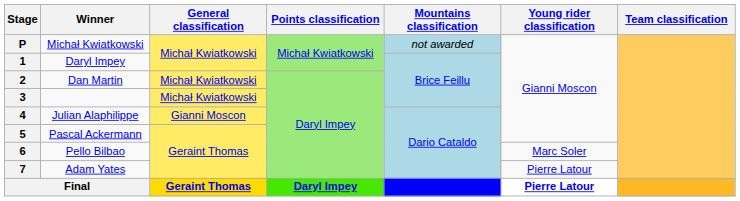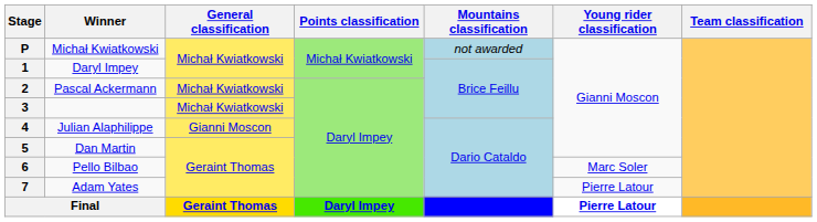2 | Winner: Dan Martin -> Pascal Ackermann
5 | Winner: Pascal Ackermann -> Dan Martin
